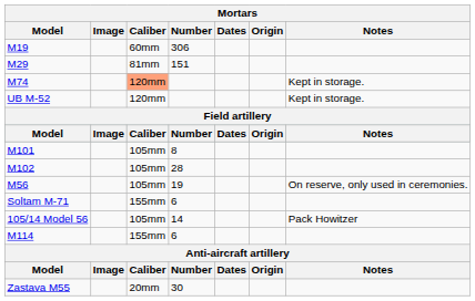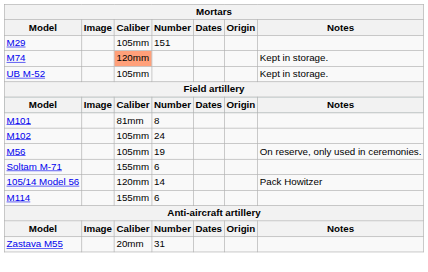- row: M19 | 60mm | 306
M29 | Caliber: 81mm -> 105mm
UB M-52 | Caliber: 120mm -> 105mm
M101 | Caliber: 105mm -> 81mm
M102 | Number: 28 -> 24
105/14 Model 56 | Caliber: 105mm -> 120mm
Zastava M55 | Number: 30 -> 31
